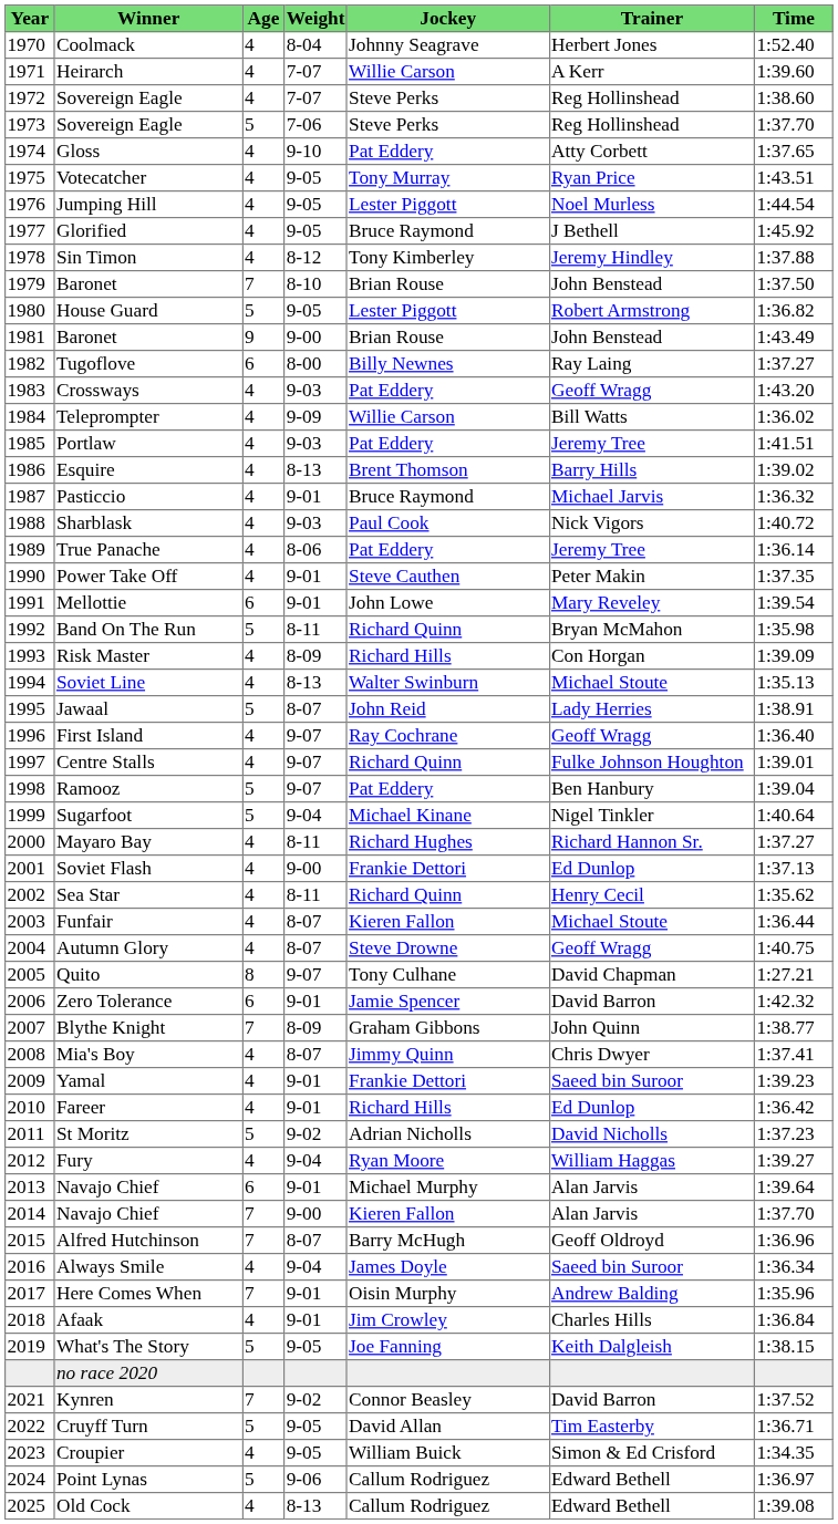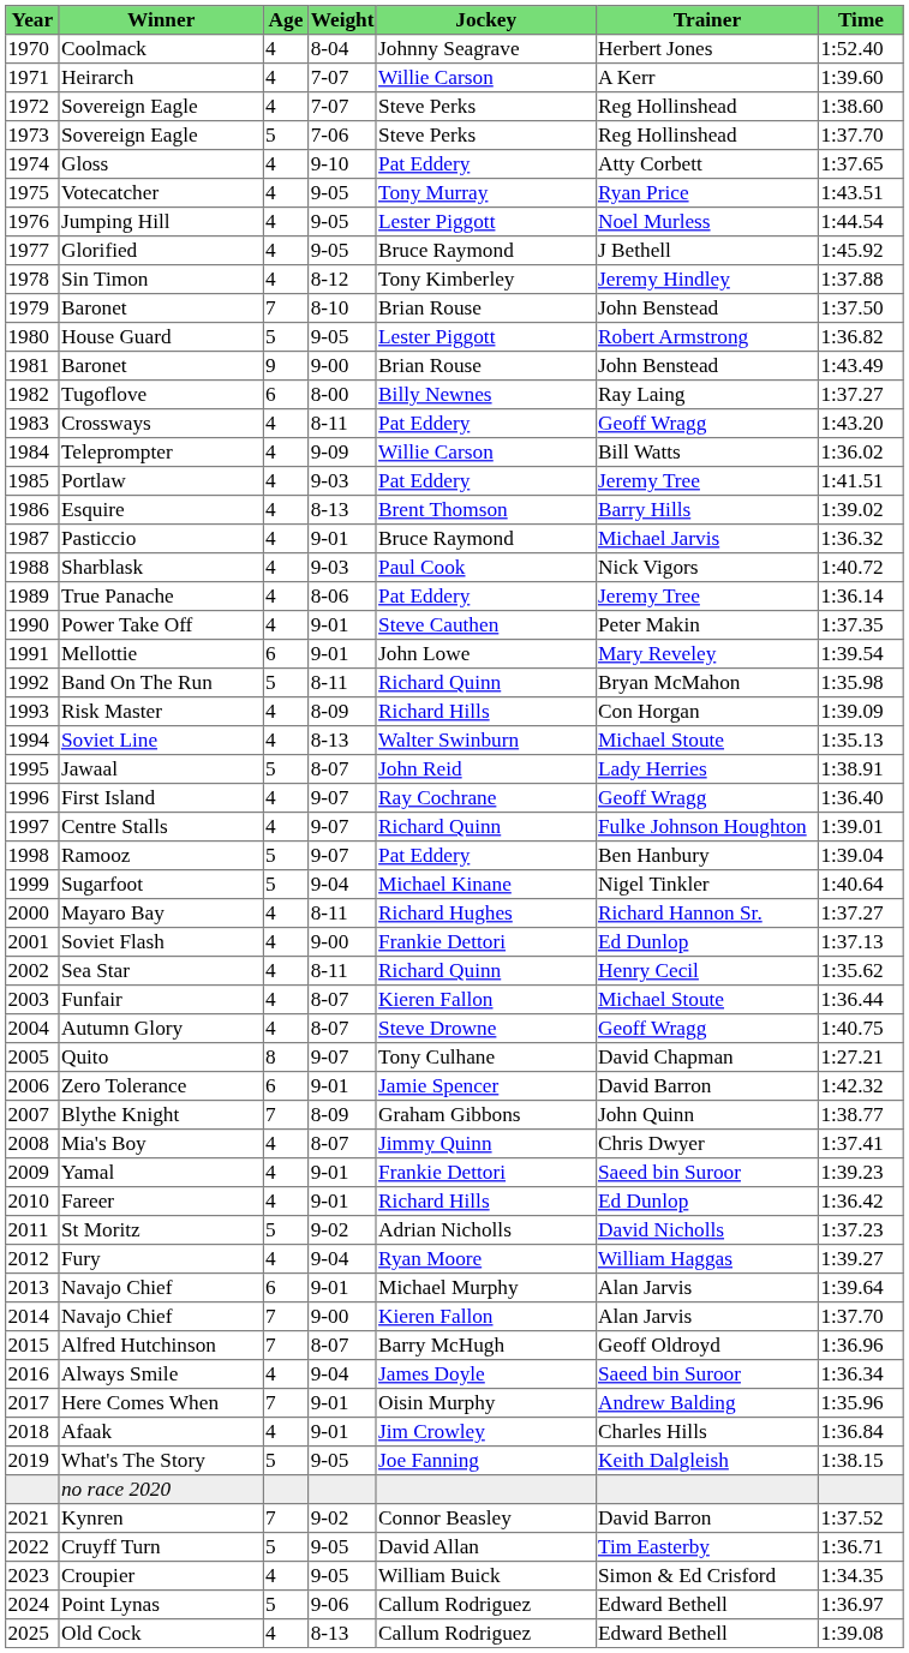Crossways | Weight: 9-03 -> 8-11
